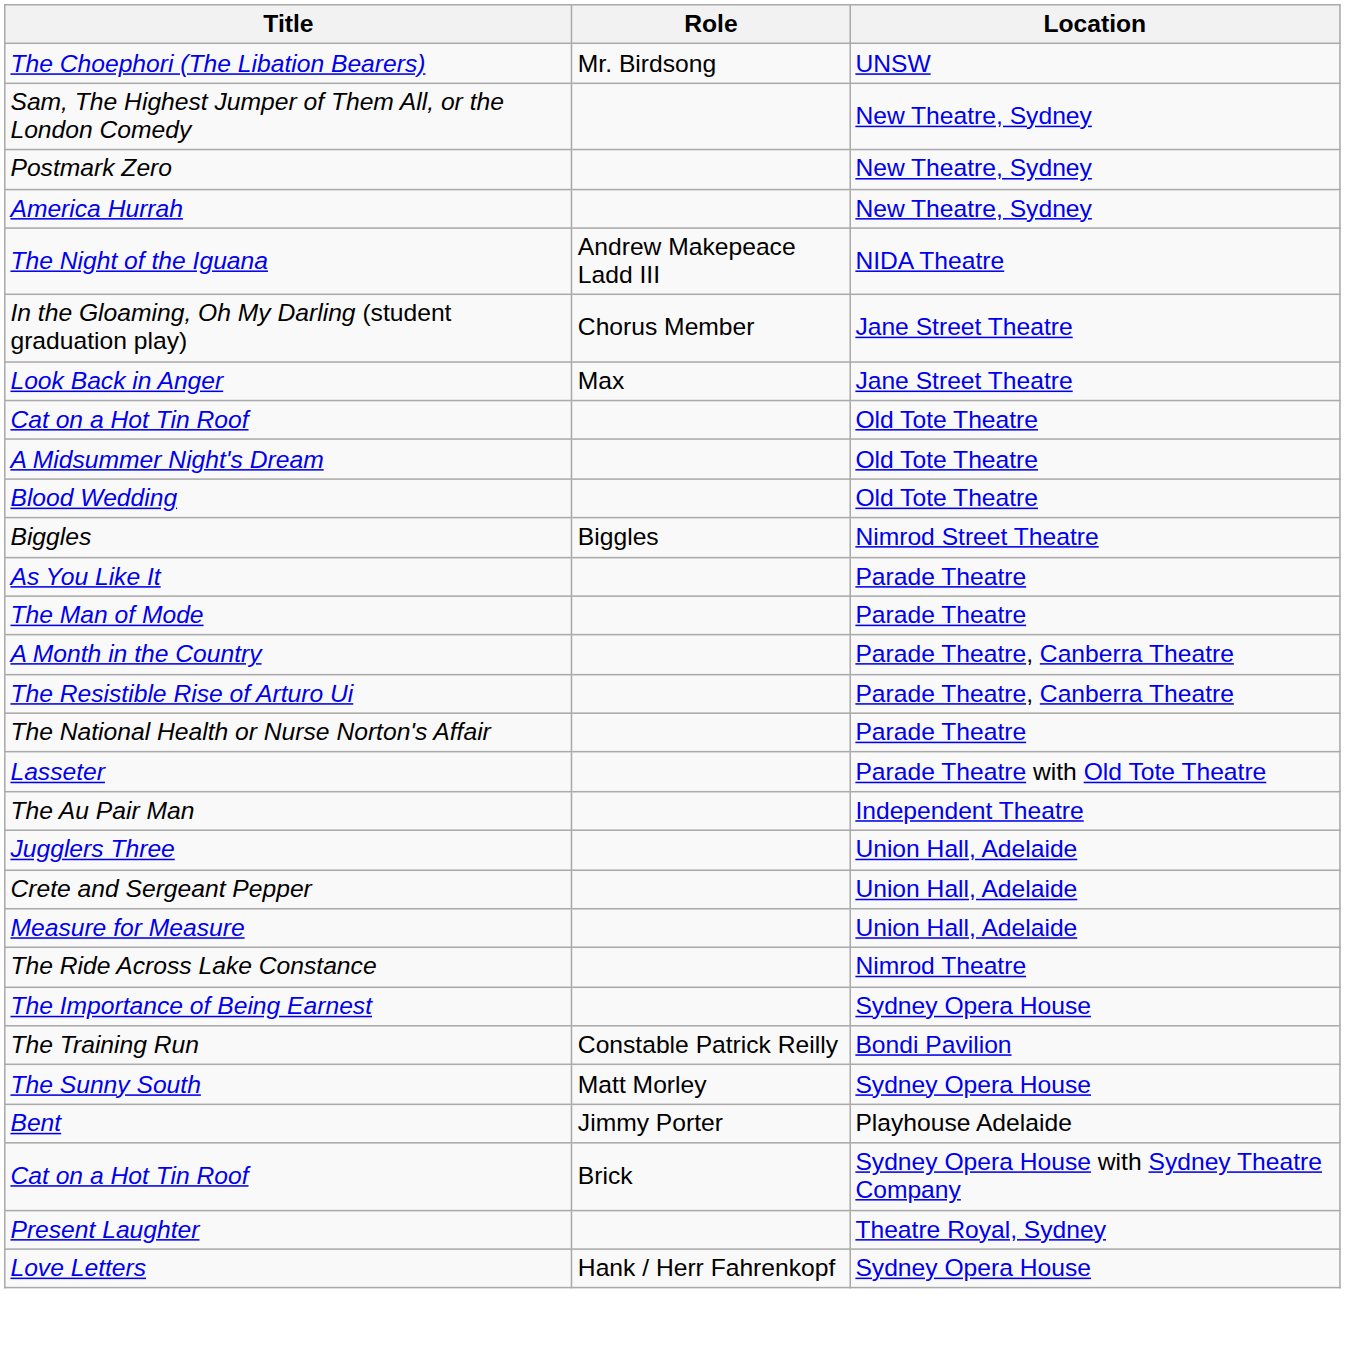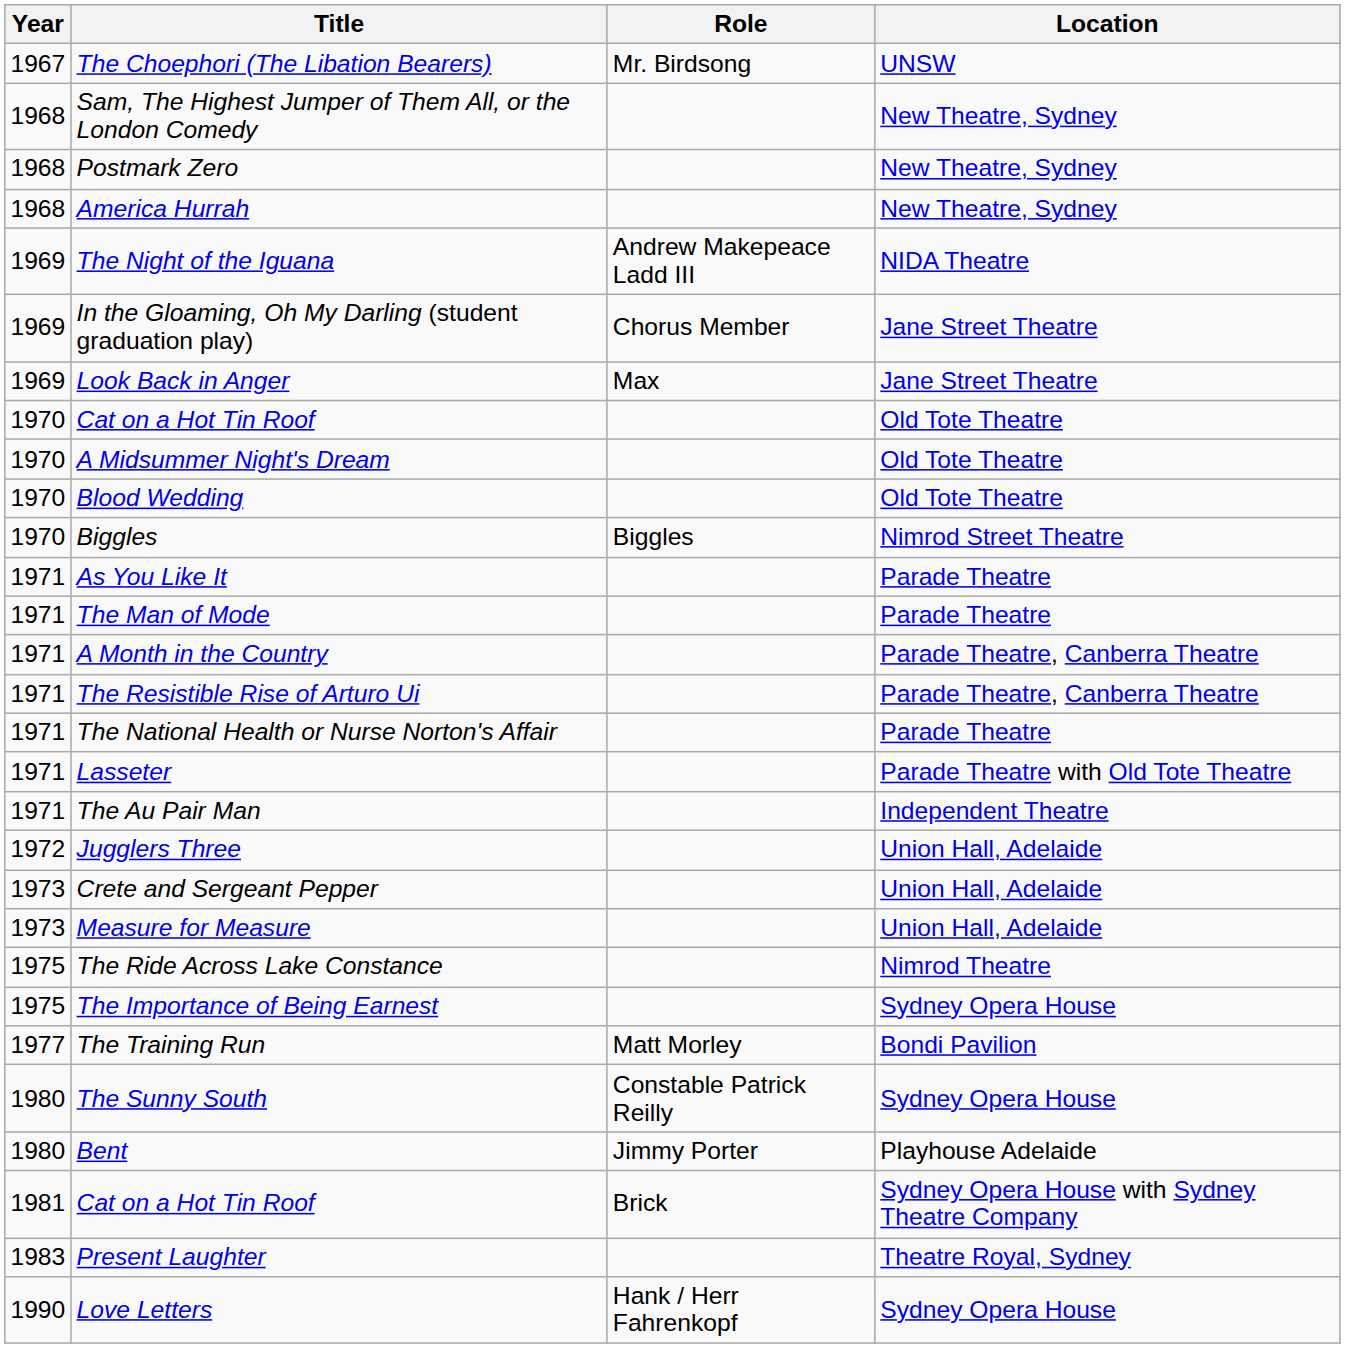+ column: Year | 1967 | 1968 | 1968 | 1968 | 1969 | 1969 | 1969 | 1970 | 1970 | 1970 | 1970 | 1971 | 1971 | 1971 | 1971 | 1971 | 1971 | 1971 | 1972 | 1973 | 1973 | 1975 | 1975 | 1977 | 1980 | 1980 | 1981 | 1983 | 1990
The Training Run | Role: Constable Patrick Reilly -> Matt Morley
The Sunny South | Role: Matt Morley -> Constable Patrick Reilly
